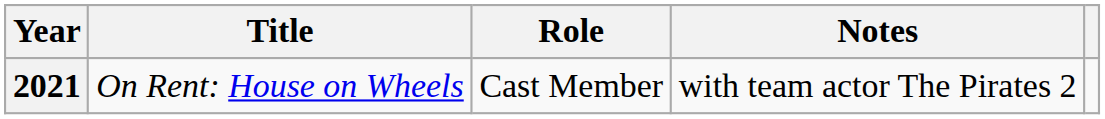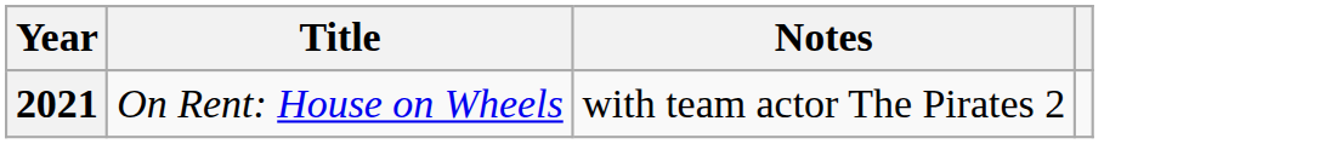- column: Role | Cast Member
